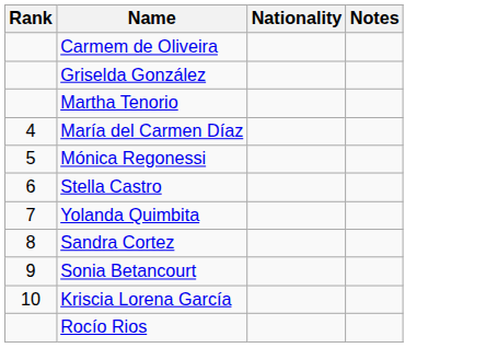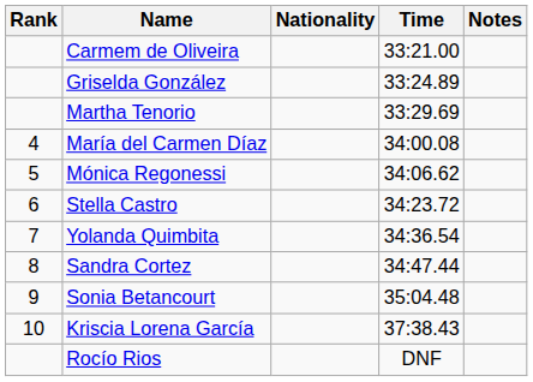+ column: Time | 33:21.00 | 33:24.89 | 33:29.69 | 34:00.08 | 34:06.62 | 34:23.72 | 34:36.54 | 34:47.44 | 35:04.48 | 37:38.43 | DNF
